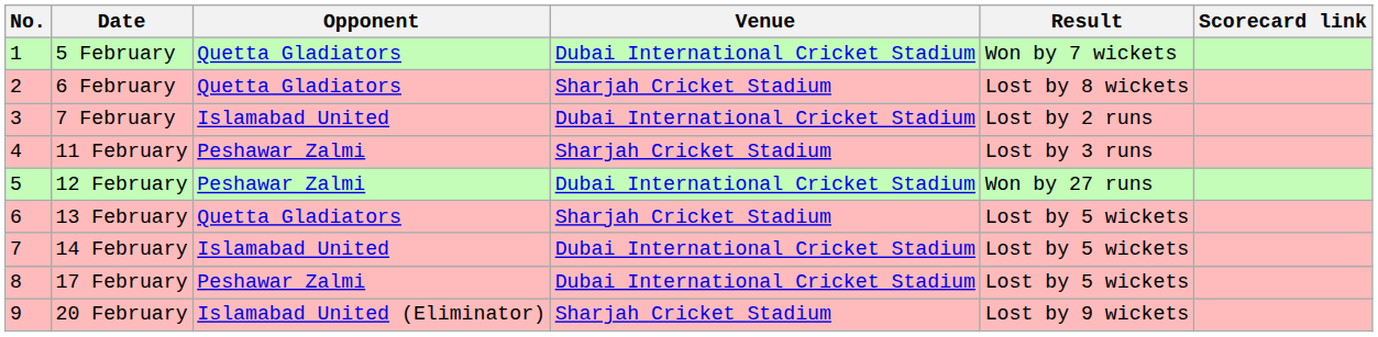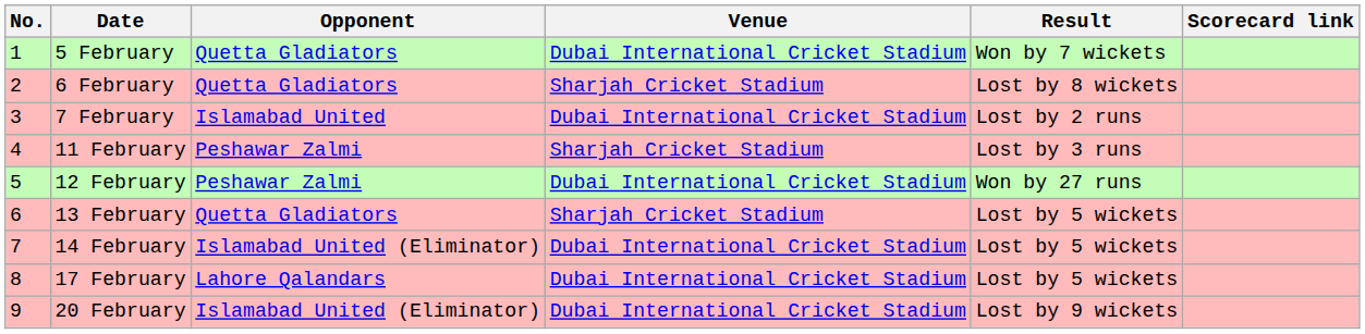14 February | Opponent: Islamabad United -> Islamabad United (Eliminator)
17 February | Opponent: Peshawar Zalmi -> Lahore Qalandars
20 February | Venue: Sharjah Cricket Stadium -> Dubai International Cricket Stadium
